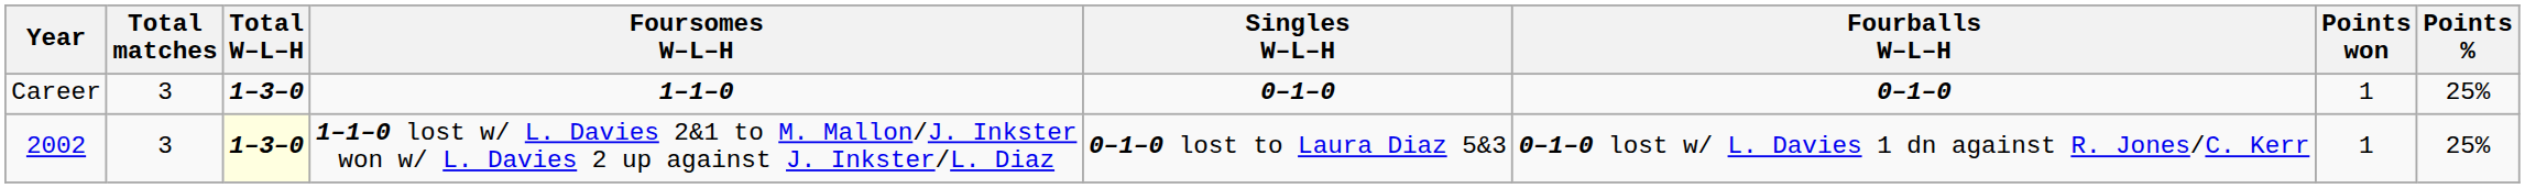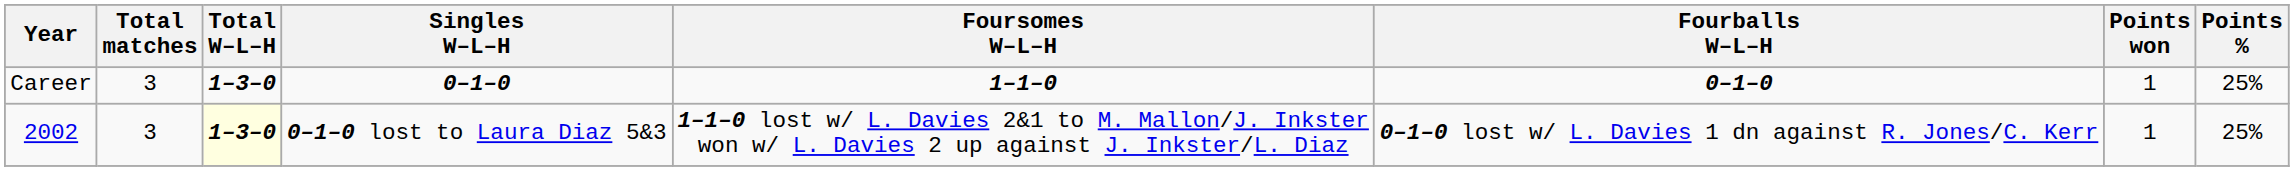columns swapped: Singles W–L–H <-> Foursomes W–L–H
